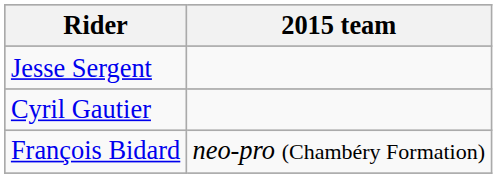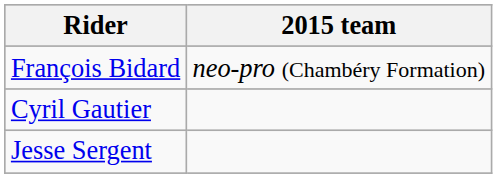rows swapped: François Bidard <-> Jesse Sergent
